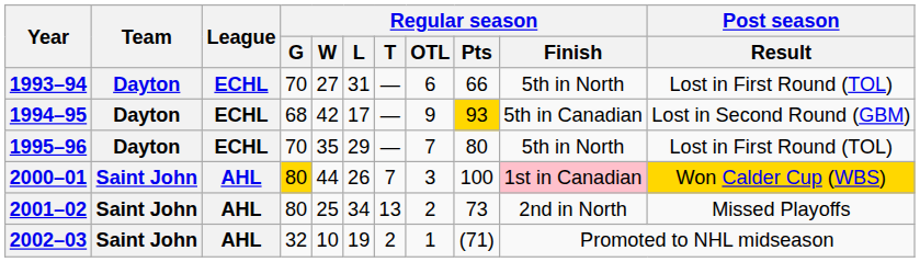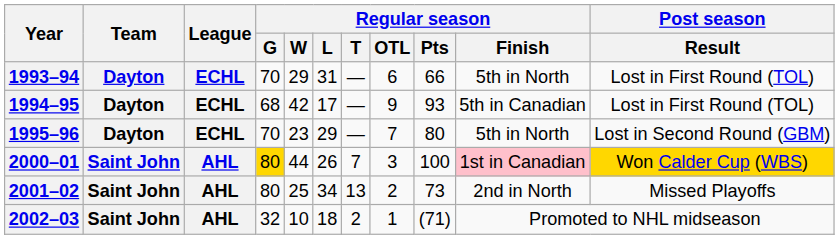1993–94 | Regular season / W: 27 -> 29
1994–95 | Regular season / Pts: gold background -> no background
1994–95 | Post season / Result: Lost in Second Round (GBM) -> Lost in First Round (TOL)
1995–96 | Regular season / W: 35 -> 23
1995–96 | Post season / Result: Lost in First Round (TOL) -> Lost in Second Round (GBM)
2002–03 | Regular season / L: 19 -> 18
